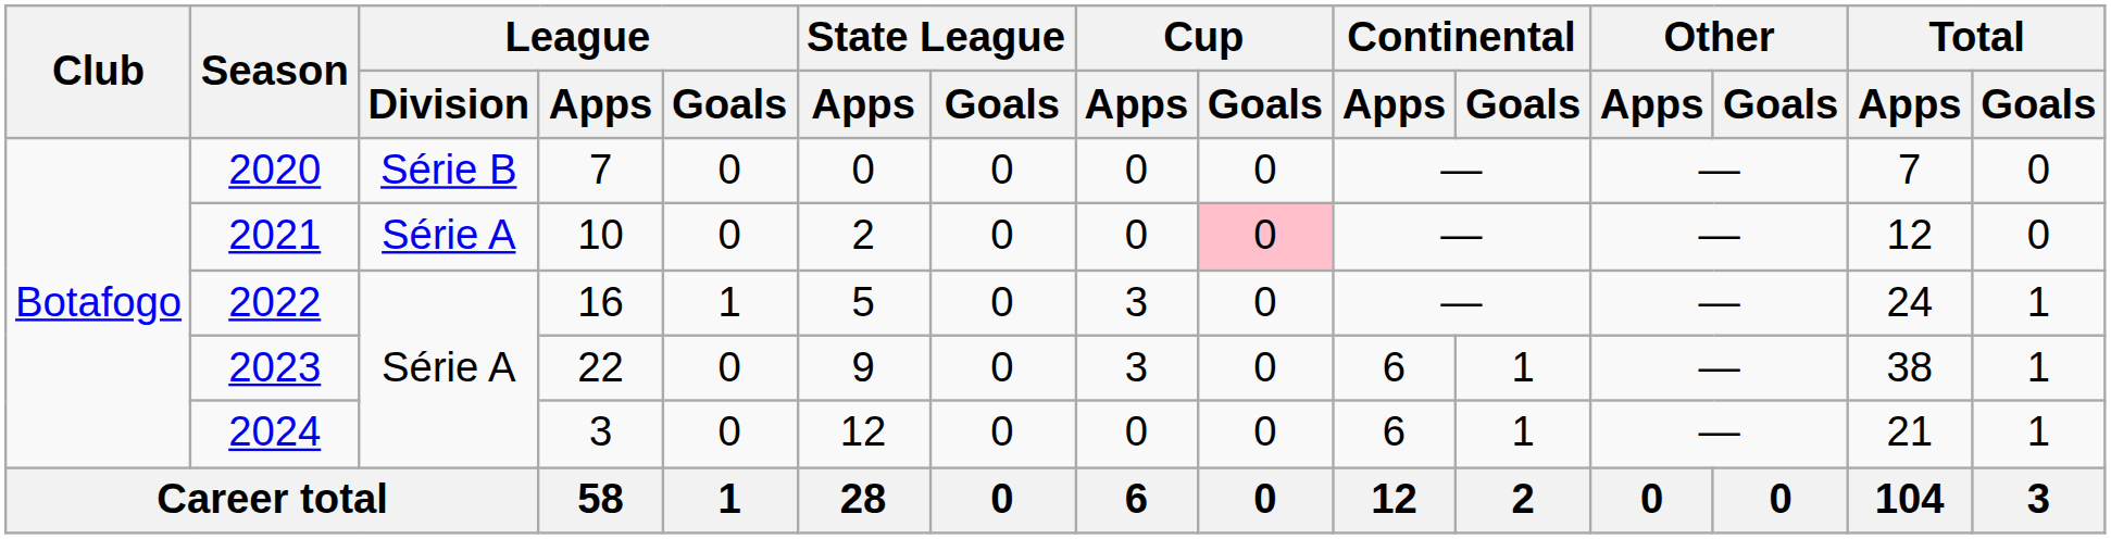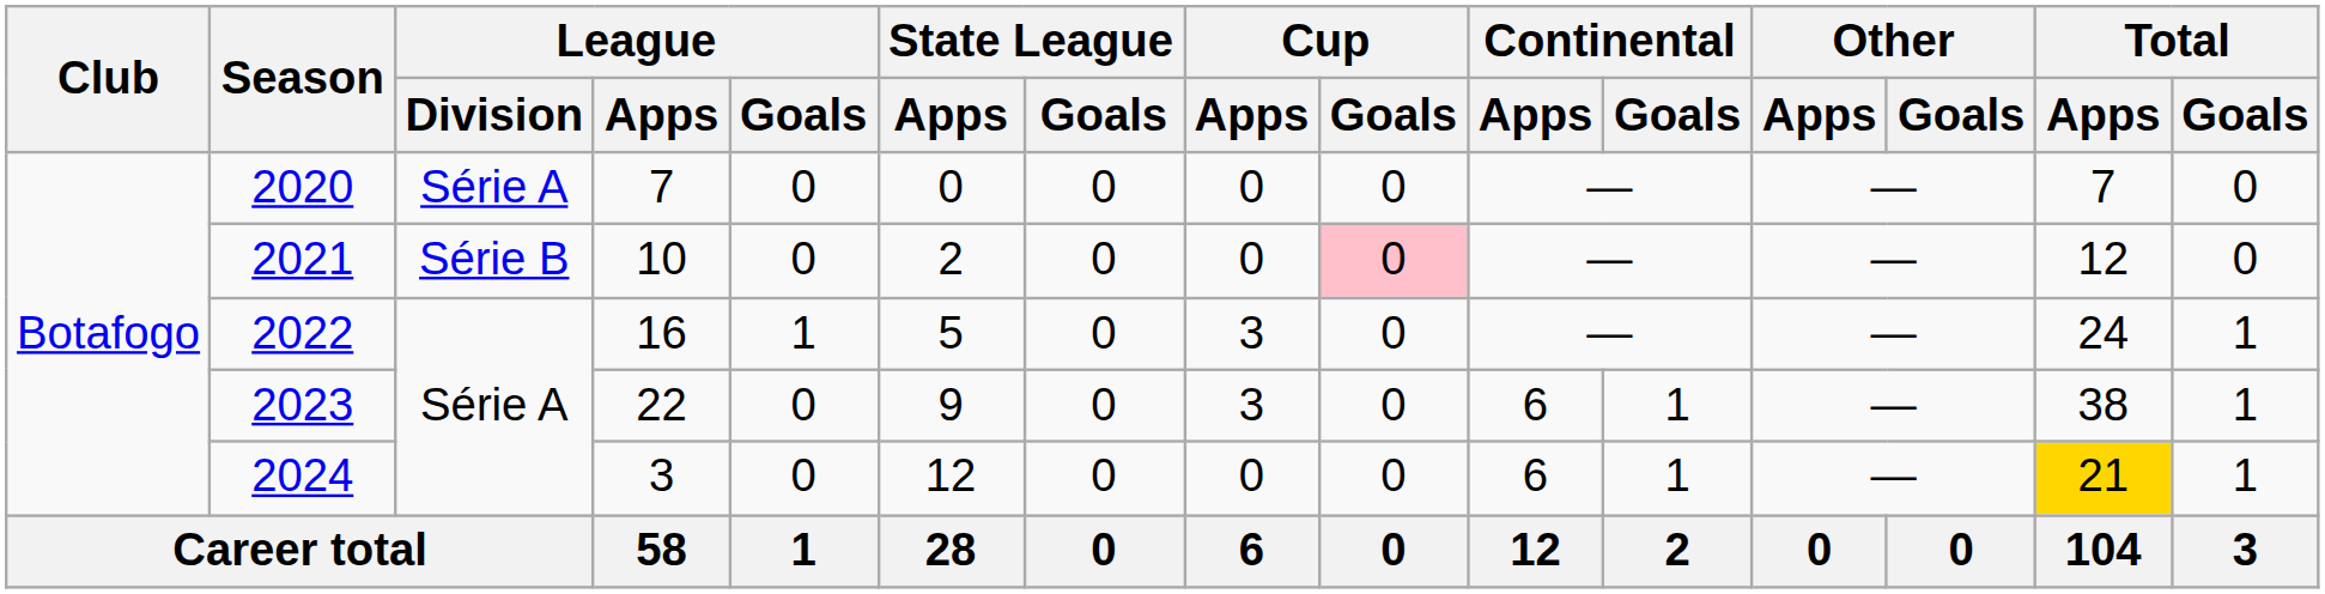2020 | League / Division: Série B -> Série A
2021 | League / Division: Série A -> Série B
2024 | Total / Apps: no background -> gold background
